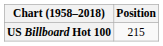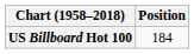US Billboard Hot 100 | Position: 215 -> 184
